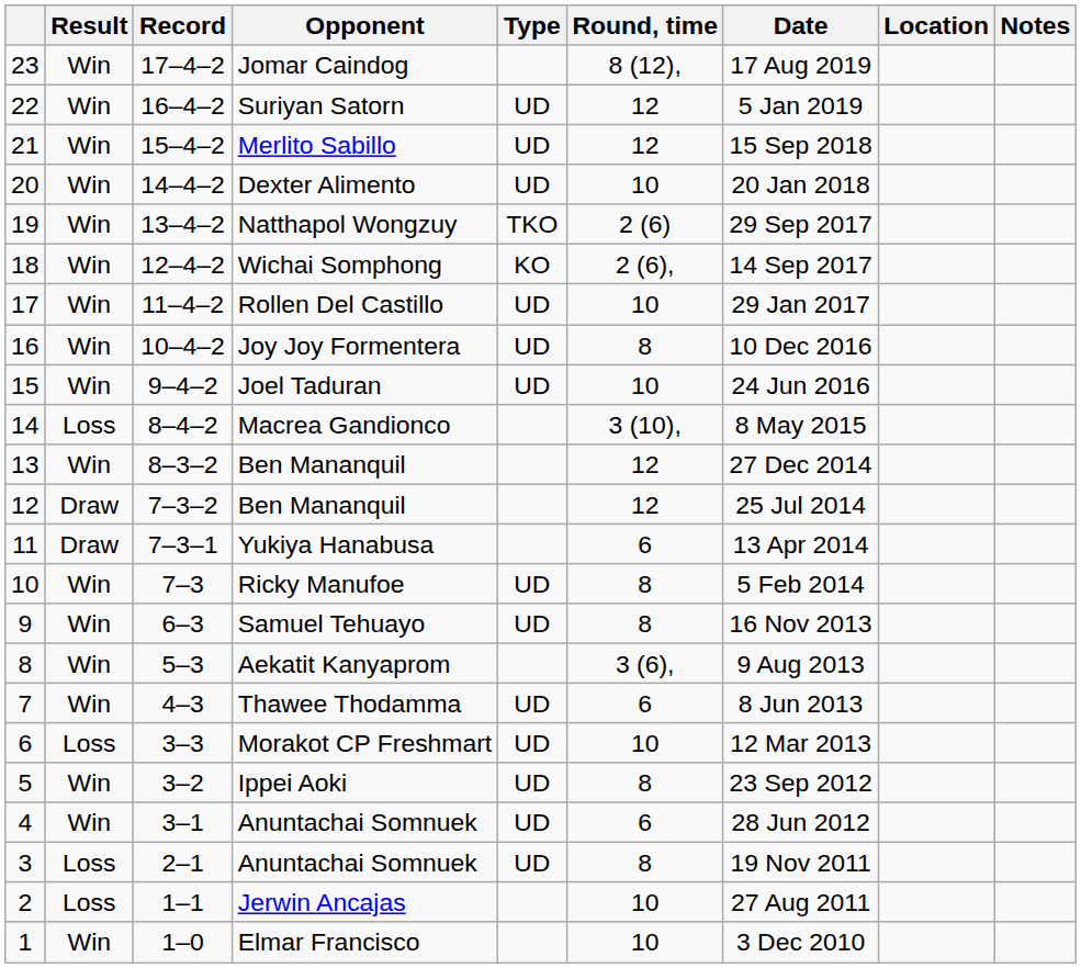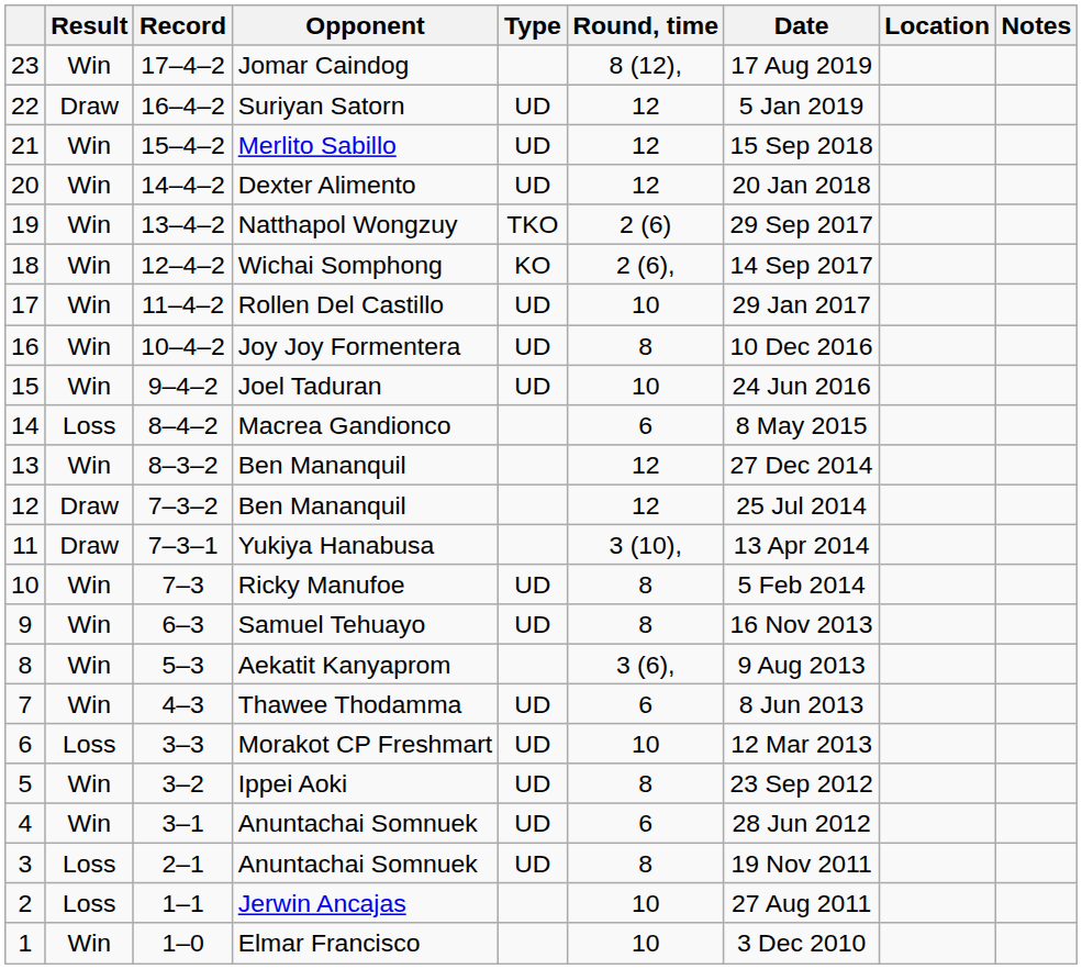Suriyan Satorn | Result: Win -> Draw
Dexter Alimento | Round, time: 10 -> 12
Macrea Gandionco | Round, time: 3 (10), -> 6
Yukiya Hanabusa | Round, time: 6 -> 3 (10),
